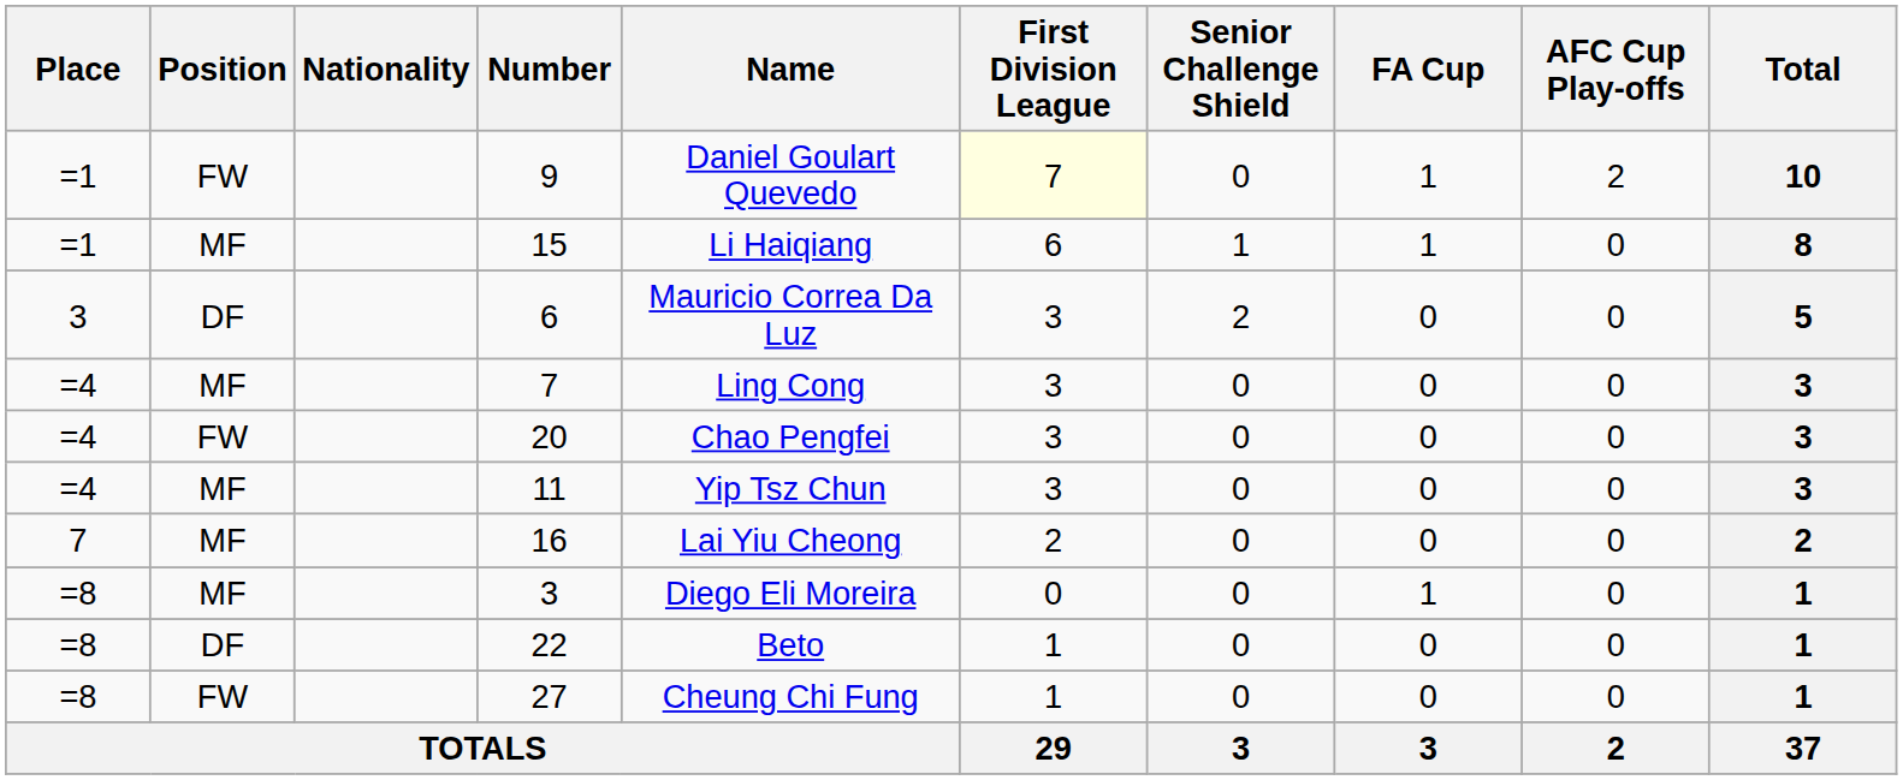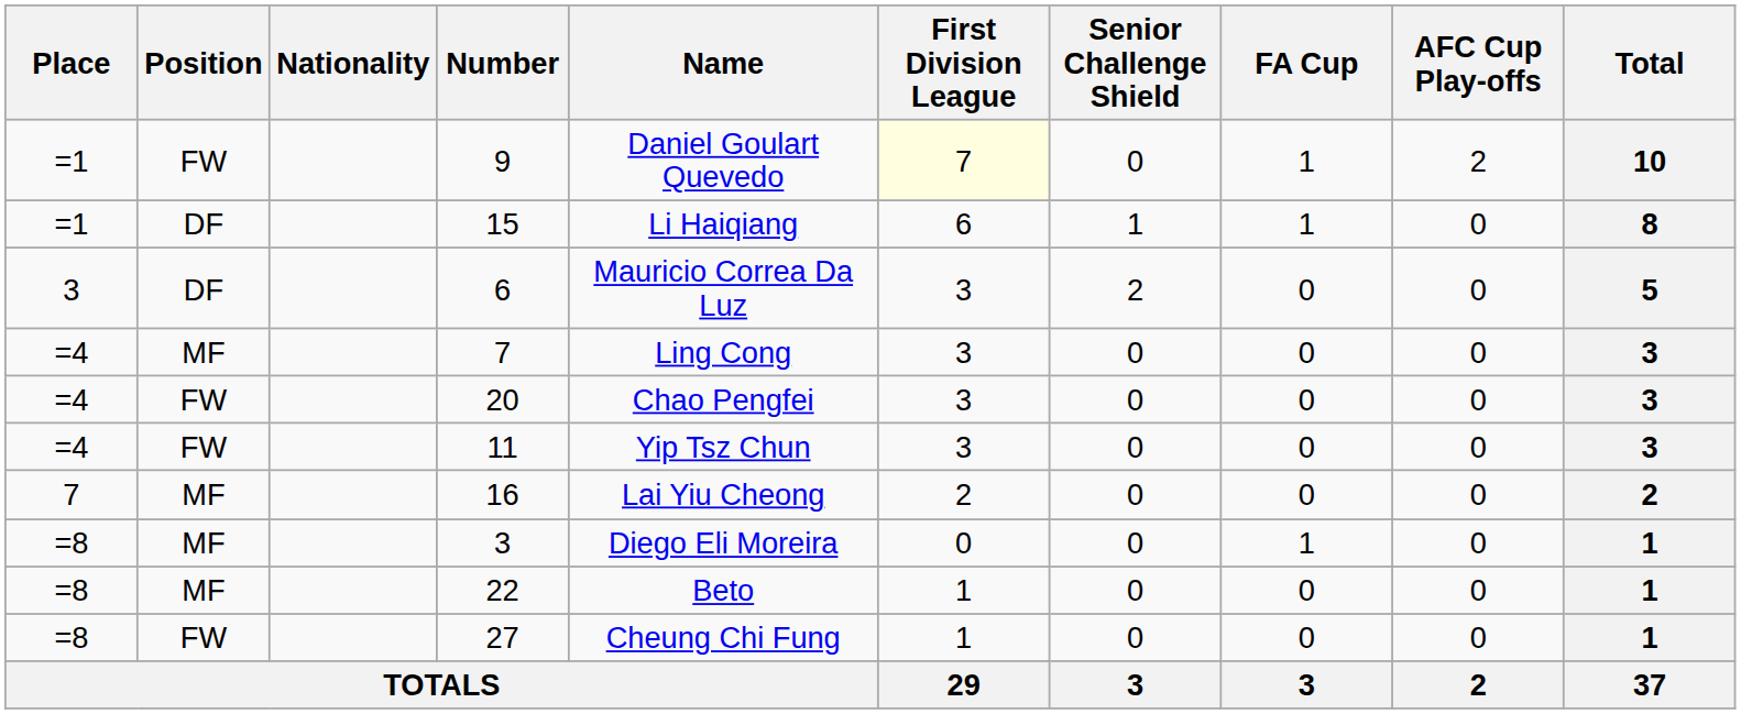15 | Position: MF -> DF
11 | Position: MF -> FW
22 | Position: DF -> MF
